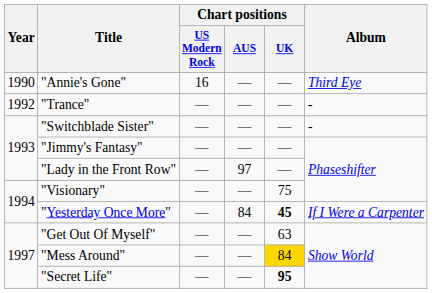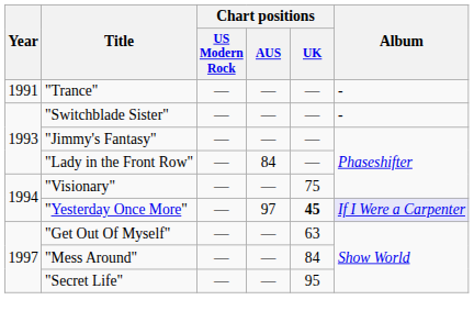- row: 1990 | "Annie's Gone" | 16 | — | — | Third Eye
"Trance" | Year: 1992 -> 1991
"Lady in the Front Row" | Chart positions / AUS: 97 -> 84
"Yesterday Once More" | Chart positions / AUS: 84 -> 97
"Yesterday Once More" | Album: no background -> lavender background
"Mess Around" | Chart positions / UK: gold background -> no background
"Secret Life" | Chart positions / UK: bold -> normal
